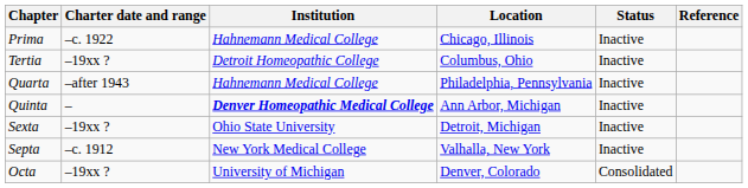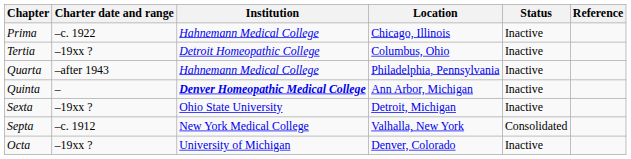Septa | Status: Inactive -> Consolidated
Octa | Status: Consolidated -> Inactive
